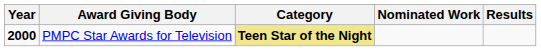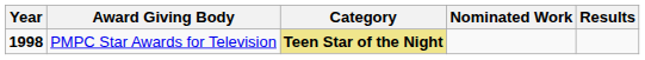PMPC Star Awards for Television | Year: 2000 -> 1998
